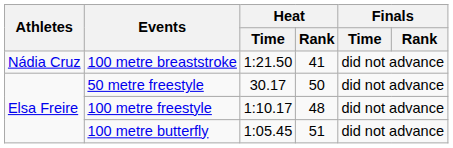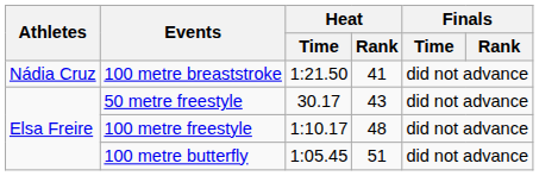50 metre freestyle | Heat / Rank: 50 -> 43
